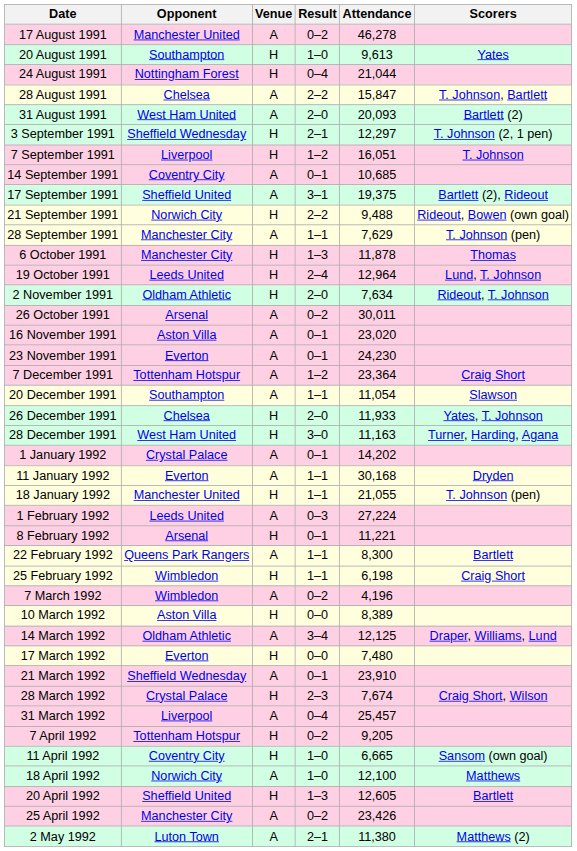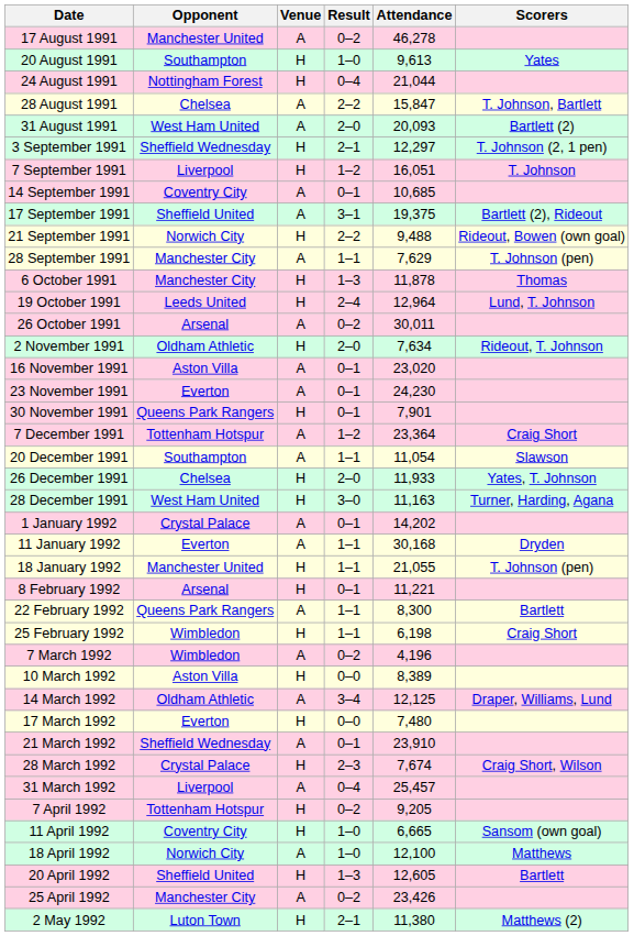rows swapped: 26 October 1991 <-> 2 November 1991
+ row: 30 November 1991 | Queens Park Rangers | H | 0–1 | 7,901
- row: 1 February 1992 | Leeds United | A | 0–3 | 27,224
2 May 1992 | Venue: A -> H
